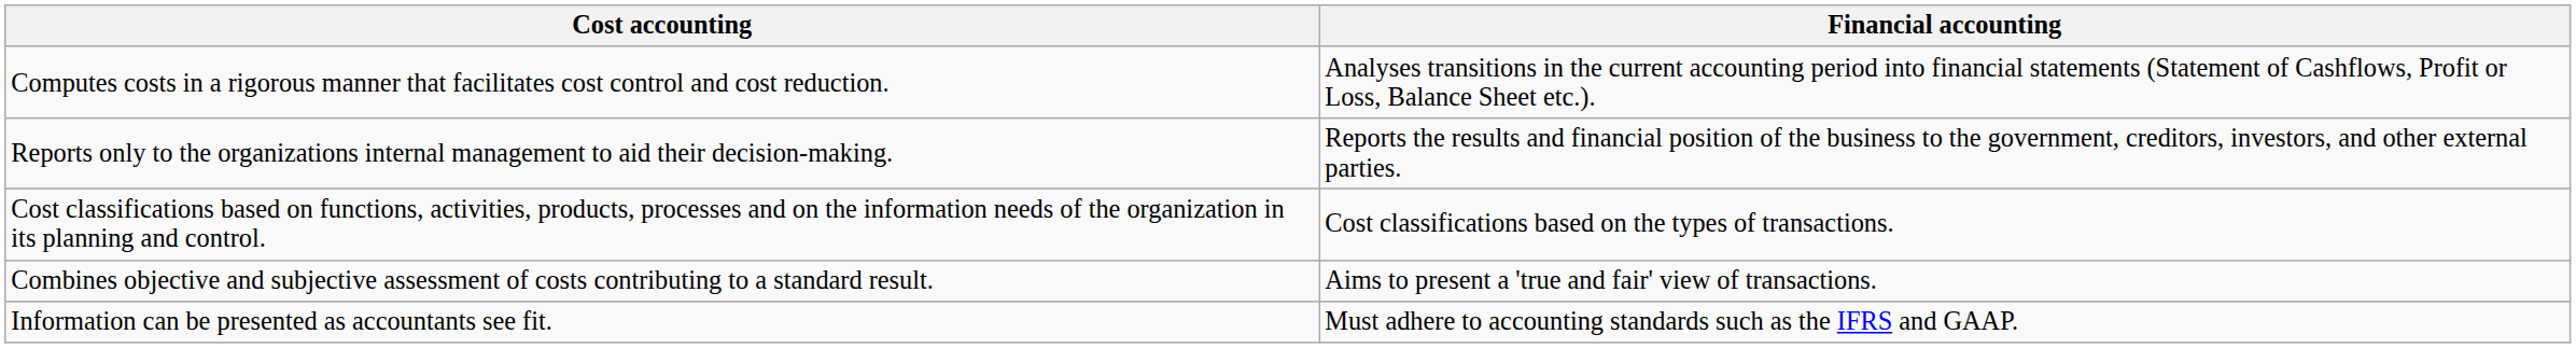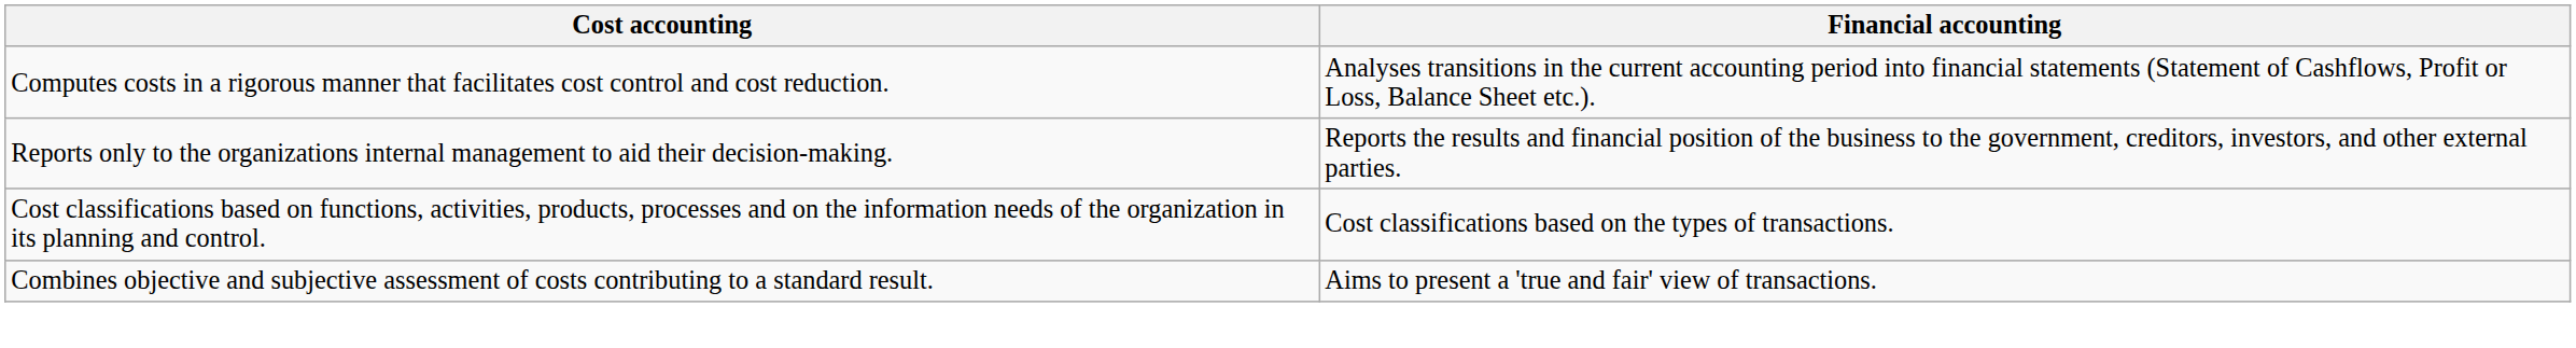- row: Information can be presented as accountants see fit. | Must adhere to accounting standards such as the IFRS and GAAP.
